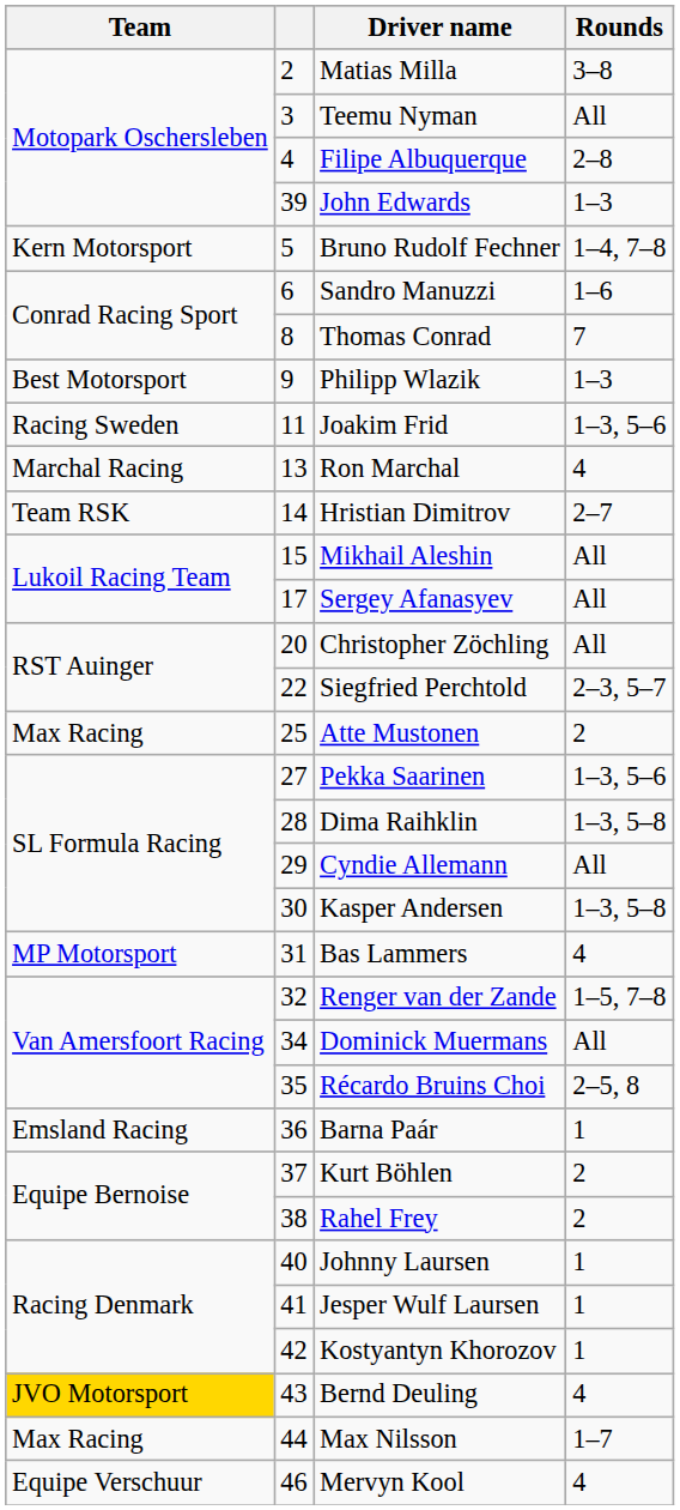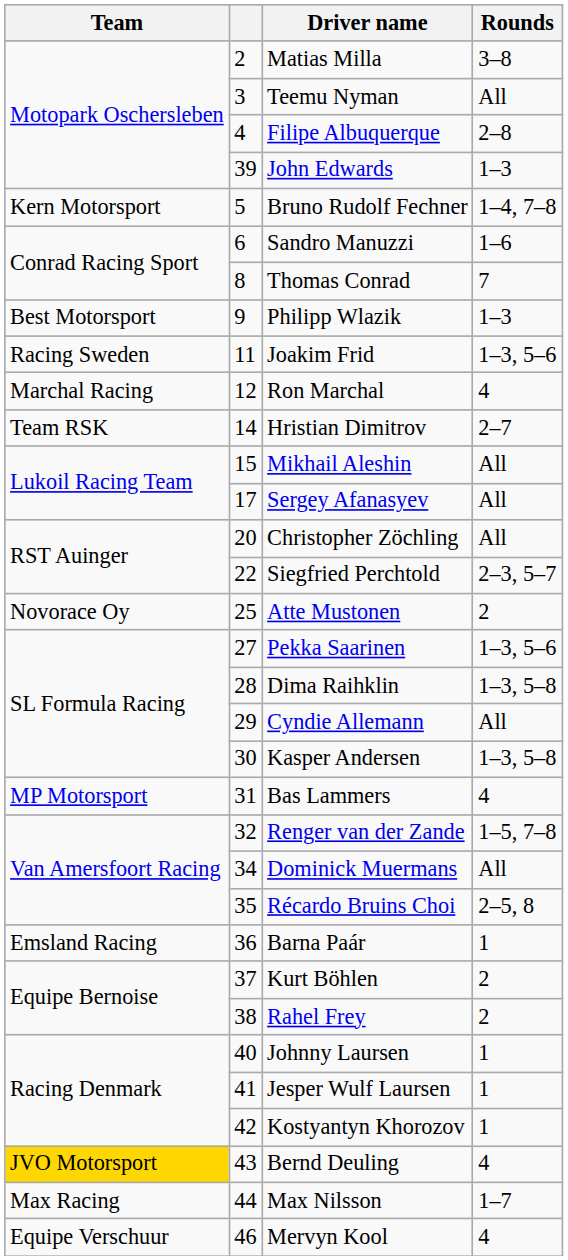Ron Marchal | column 2: 13 -> 12
Atte Mustonen | Team: Max Racing -> Novorace Oy
